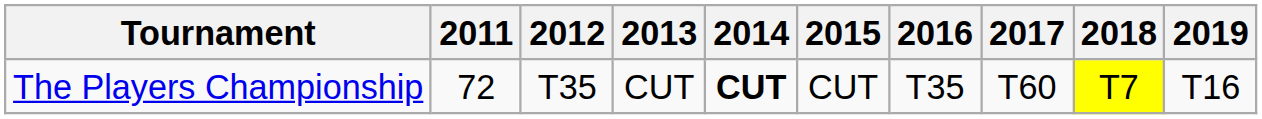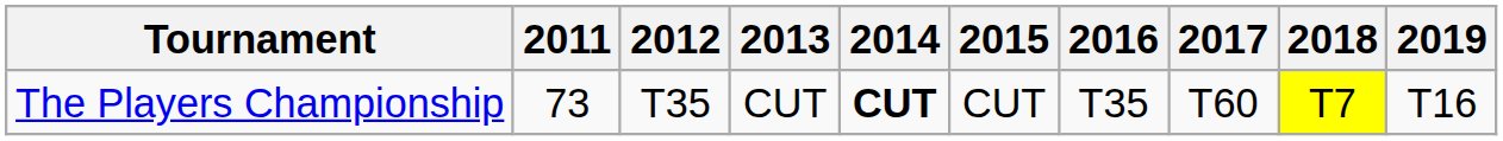The Players Championship | 2011: 72 -> 73
